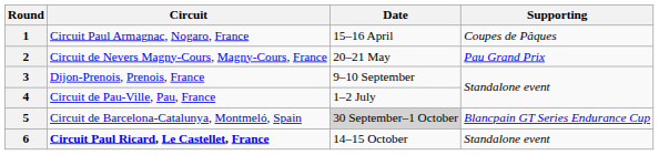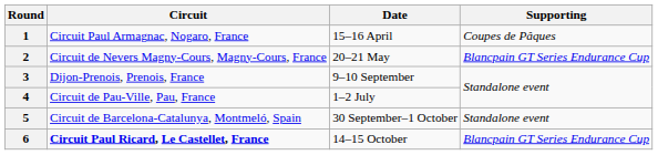2 | Supporting: Pau Grand Prix -> Blancpain GT Series Endurance Cup
5 | Date: lightgrey background -> no background
5 | Supporting: Blancpain GT Series Endurance Cup -> Standalone event
6 | Supporting: Standalone event -> Blancpain GT Series Endurance Cup
